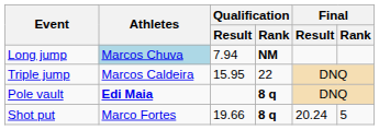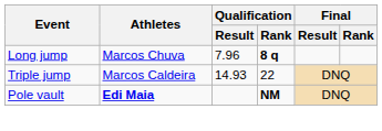Long jump | Athletes: lightblue background -> no background
Long jump | Qualification / Result: 7.94 -> 7.96
Long jump | Qualification / Rank: NM -> 8 q
Triple jump | Qualification / Result: 15.95 -> 14.93
Pole vault | Qualification / Rank: 8 q -> NM
- row: Shot put | Marco Fortes | 19.66 | 8 q | 20.24 | 5
